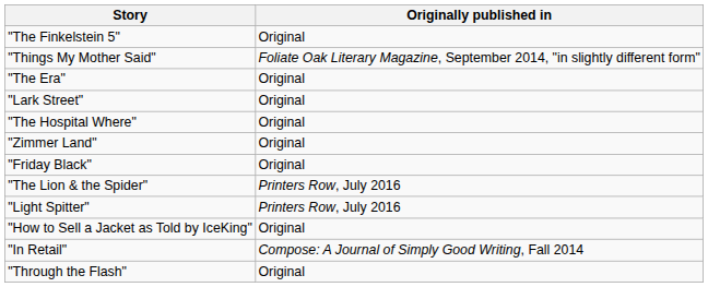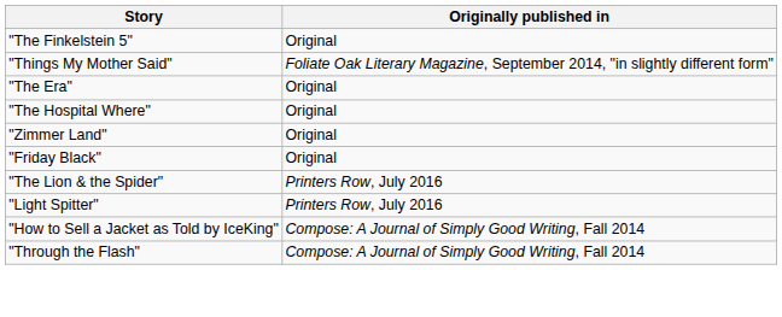- row: "Lark Street" | Original
"How to Sell a Jacket as Told by IceKing" | Originally published in: Original -> Compose: A Journal of Simply Good Writing, Fall 2014
- row: "In Retail" | Compose: A Journal of Simply Good Writing, Fall 2014
"Through the Flash" | Originally published in: Original -> Compose: A Journal of Simply Good Writing, Fall 2014
